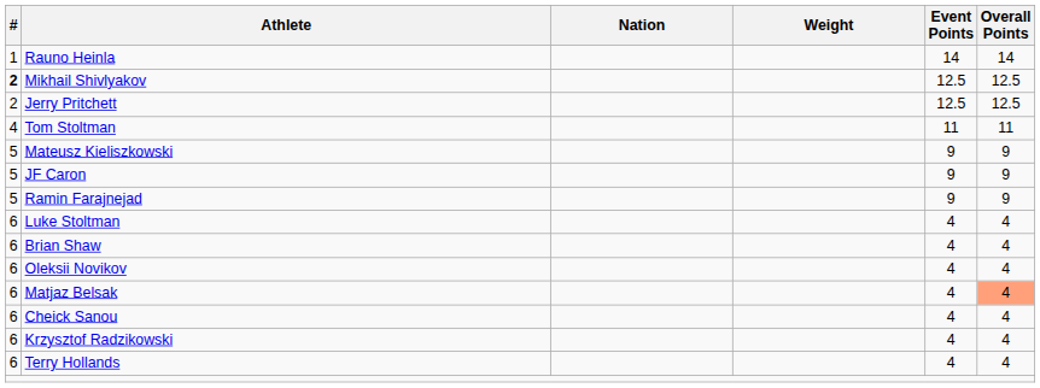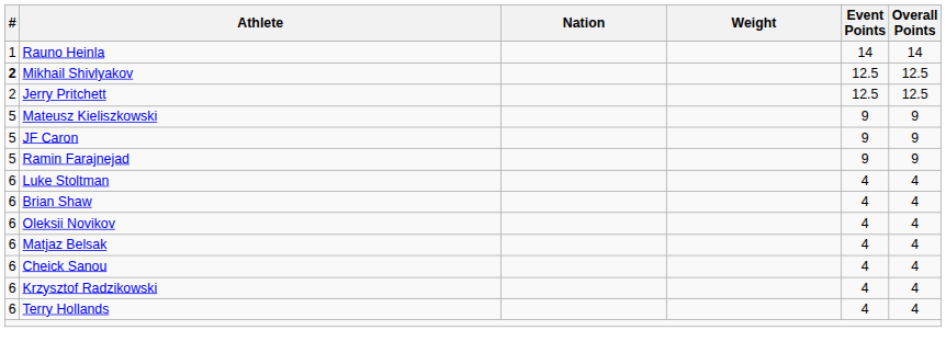- row: 4 | Tom Stoltman | 11 | 11
Matjaz Belsak | Overall Points: lightsalmon background -> no background
